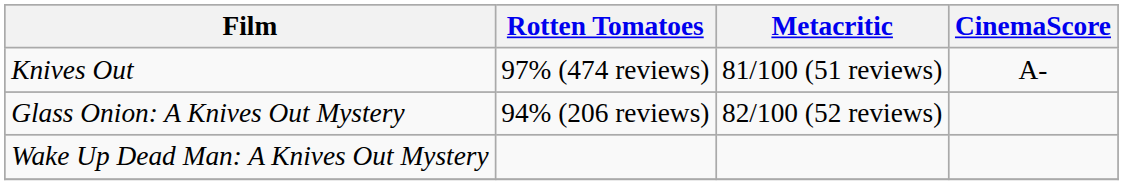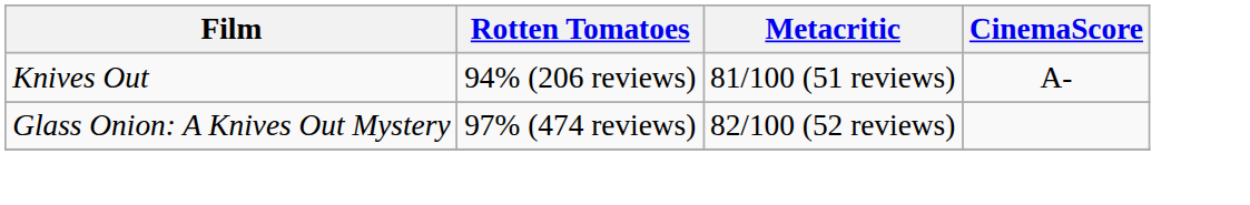Knives Out | Rotten Tomatoes: 97% (474 reviews) -> 94% (206 reviews)
Glass Onion: A Knives Out Mystery | Rotten Tomatoes: 94% (206 reviews) -> 97% (474 reviews)
- row: Wake Up Dead Man: A Knives Out Mystery
